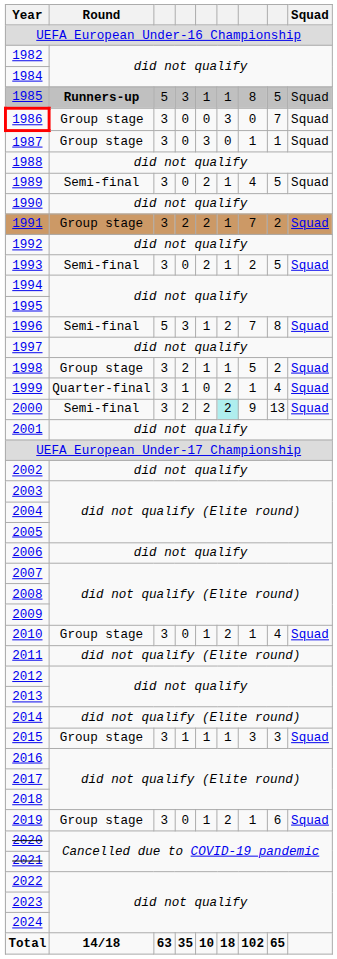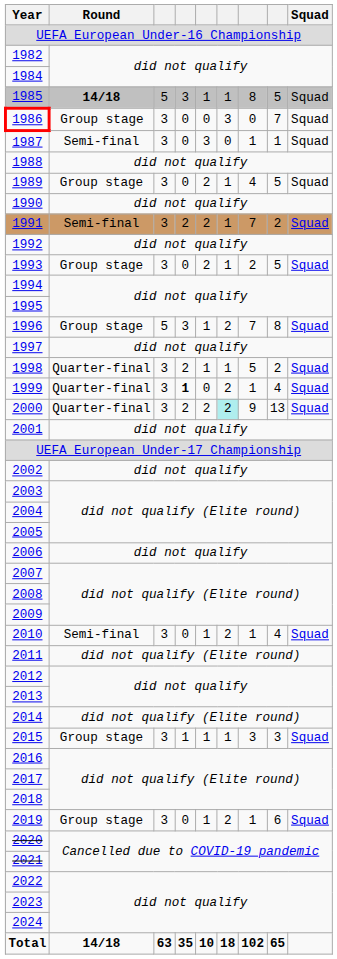1985 | Round: Runners-up -> 14/18
1987 | Round: Group stage -> Semi-final
1989 | Round: Semi-final -> Group stage
1991 | Round: Group stage -> Semi-final
1993 | Round: Semi-final -> Group stage
1996 | Round: Semi-final -> Group stage
1998 | Round: Group stage -> Quarter-final
1999 | column 4: normal -> bold
2000 | Round: Semi-final -> Quarter-final
2010 | Round: Group stage -> Semi-final
